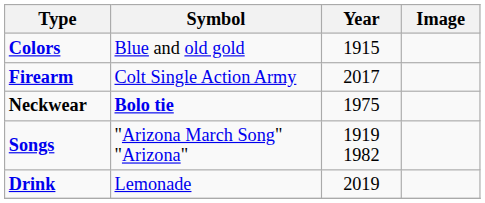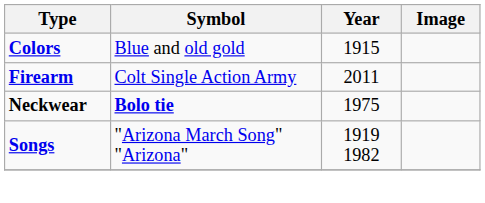Firearm | Year: 2017 -> 2011
- row: Drink | Lemonade | 2019
